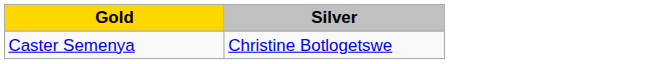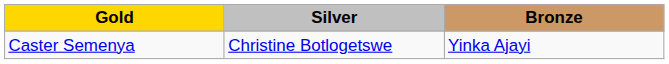+ column: Bronze | Yinka Ajayi
